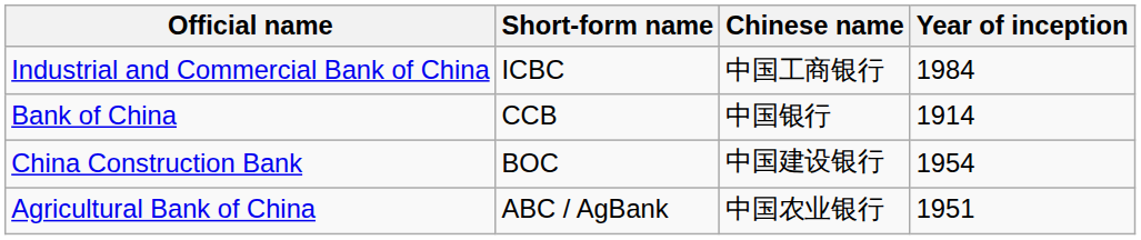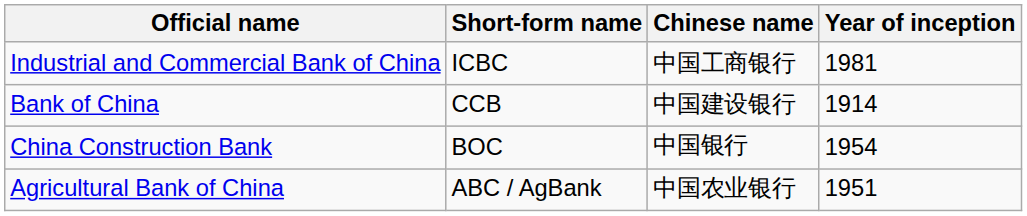Industrial and Commercial Bank of China | Year of inception: 1984 -> 1981
Bank of China | Chinese name: 中国银行 -> 中国建设银行
China Construction Bank | Chinese name: 中国建设银行 -> 中国银行
